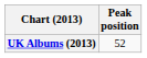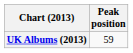UK Albums (2013) | Peak position: 52 -> 59
